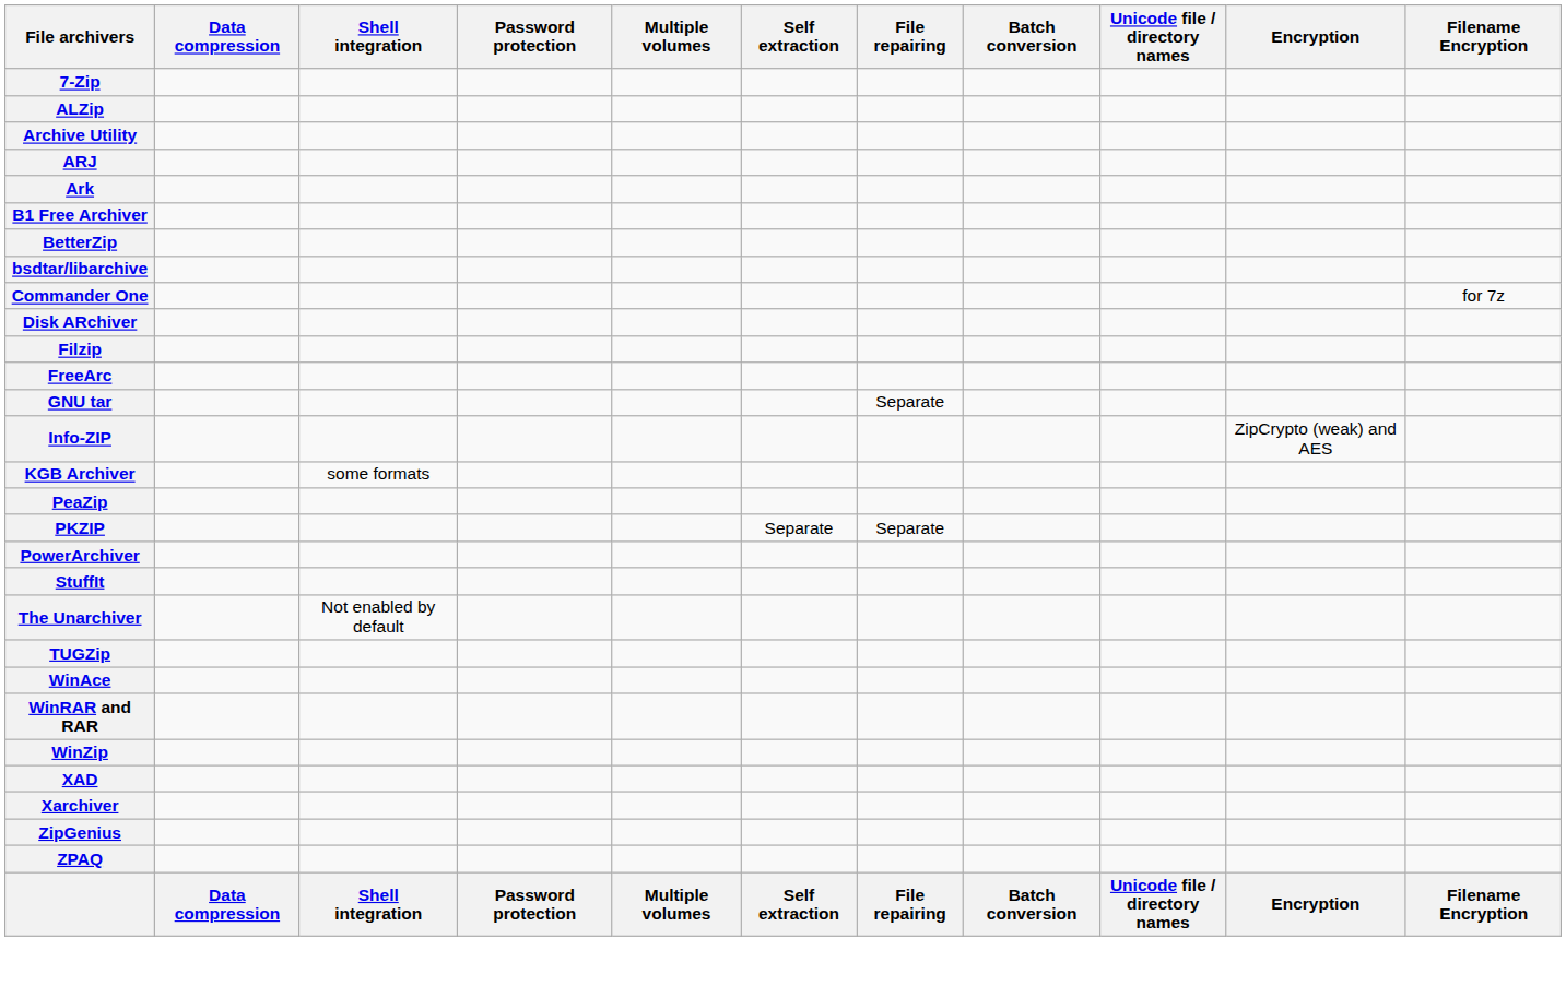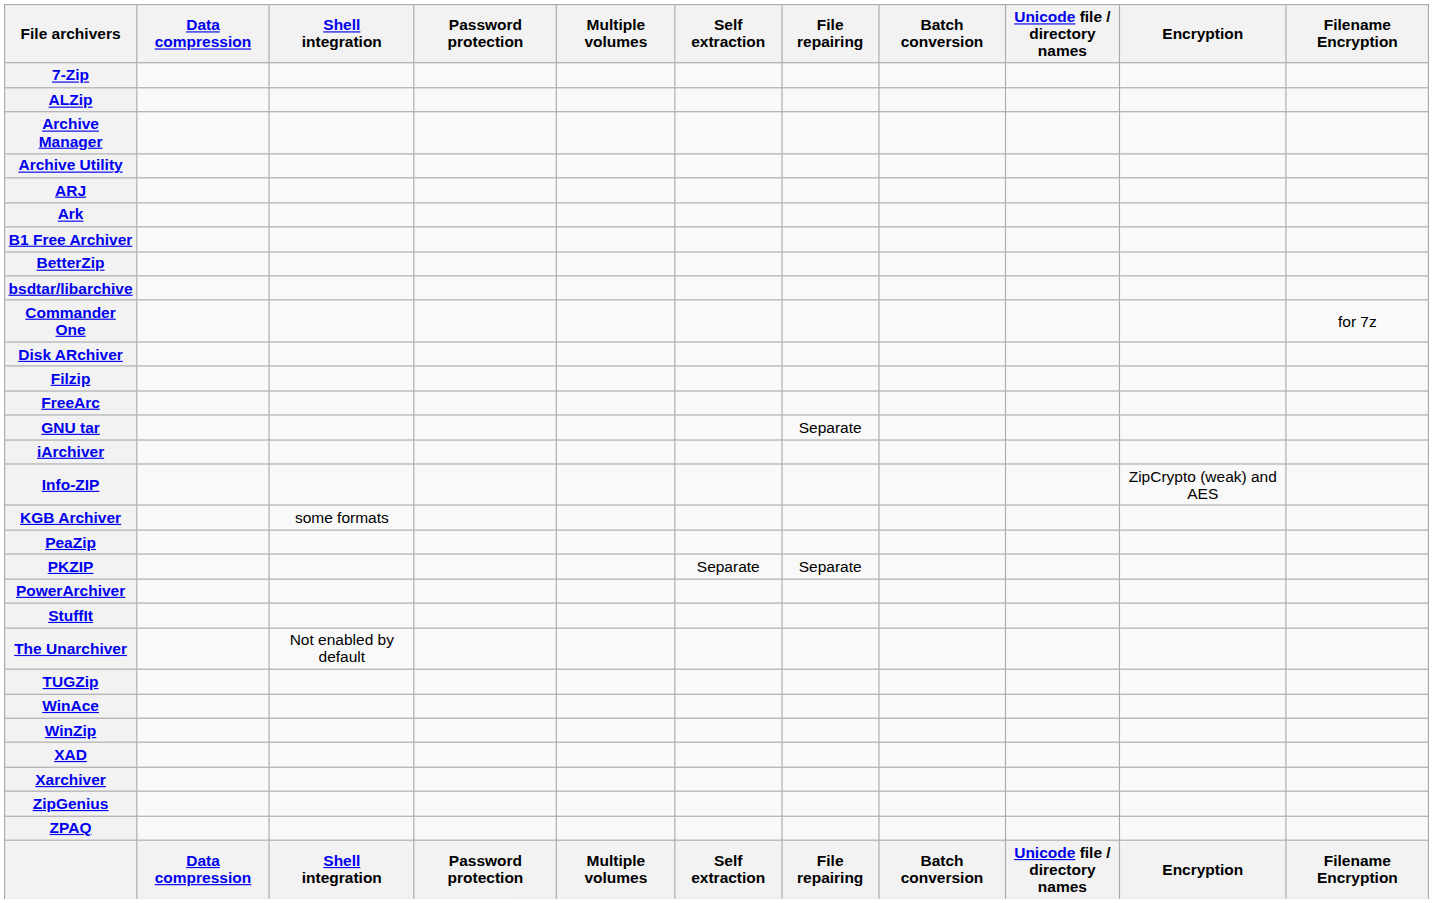+ row: Archive Manager
+ row: iArchiver
- row: WinRAR and RAR
